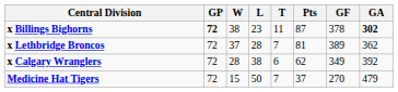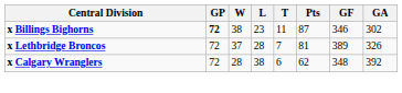x Billings Bighorns | GF: 378 -> 346
x Billings Bighorns | GA: bold -> normal
x Lethbridge Broncos | GA: 362 -> 326
x Calgary Wranglers | GF: 349 -> 348
- row: Medicine Hat Tigers | 72 | 15 | 50 | 7 | 37 | 270 | 479
